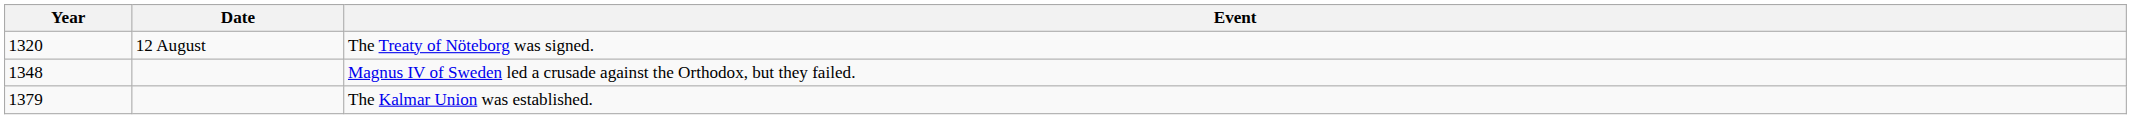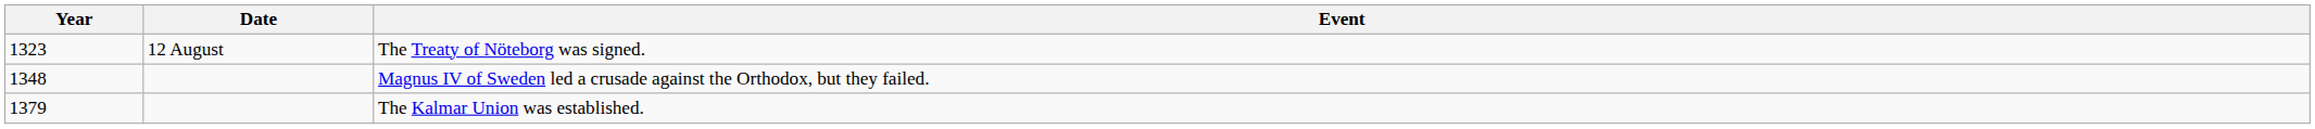The Treaty of Nöteborg was signed. | Year: 1320 -> 1323
